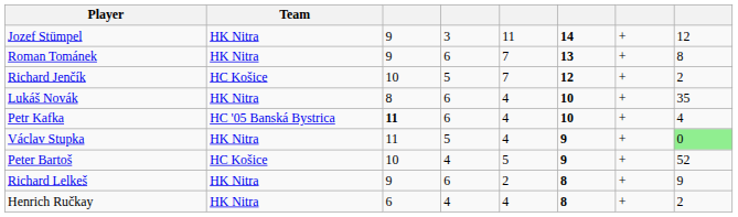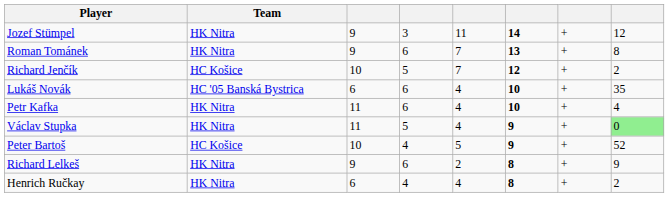Lukáš Novák | Team: HK Nitra -> HC '05 Banská Bystrica
Lukáš Novák | column 3: 8 -> 6
Petr Kafka | Team: HC '05 Banská Bystrica -> HK Nitra
Petr Kafka | column 3: bold -> normal
